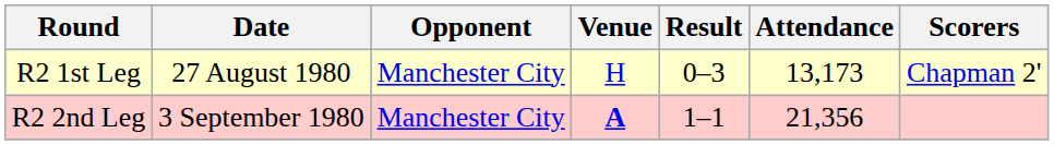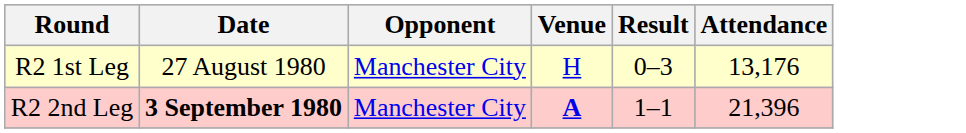- column: Scorers | Chapman 2'
R2 1st Leg | Attendance: 13,173 -> 13,176
R2 2nd Leg | Date: normal -> bold
R2 2nd Leg | Attendance: 21,356 -> 21,396
